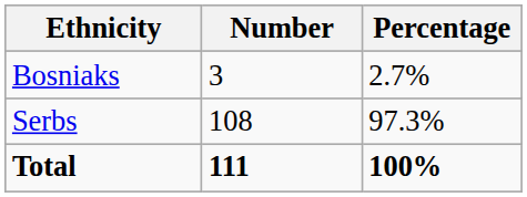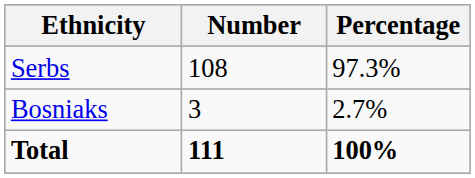rows swapped: Serbs <-> Bosniaks
